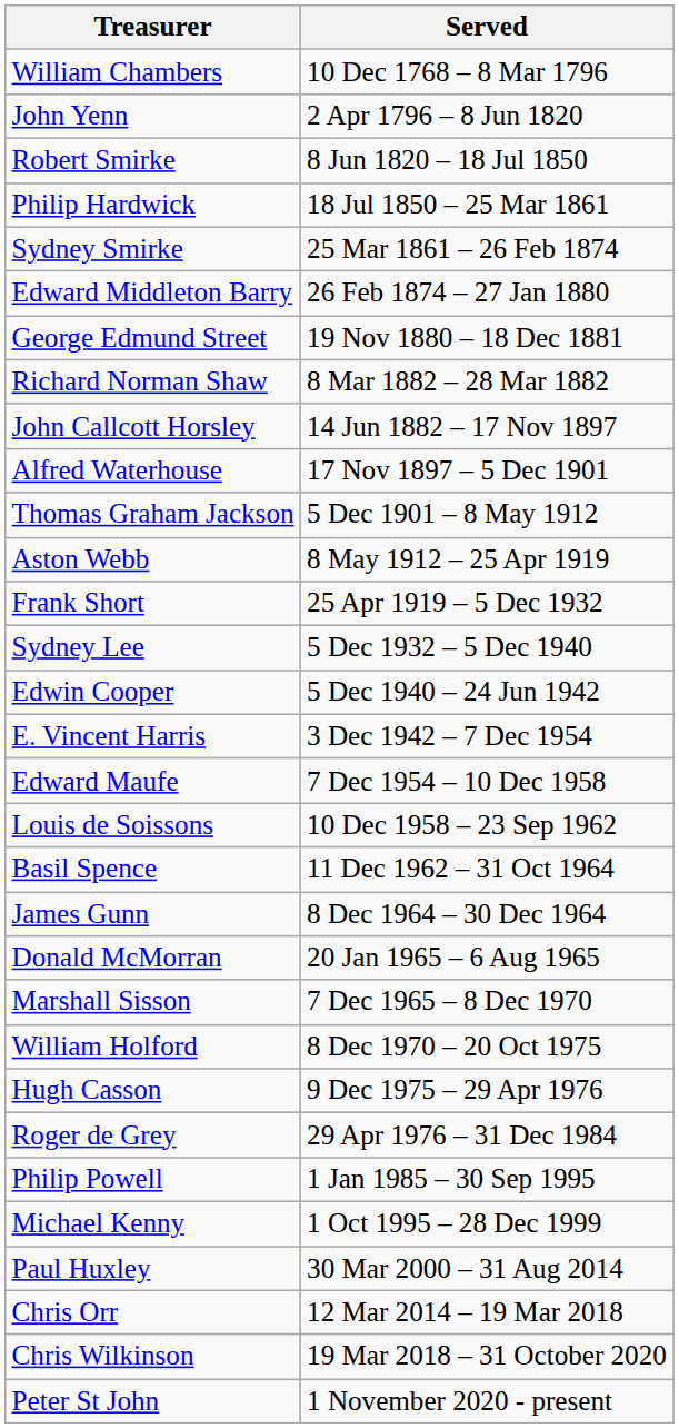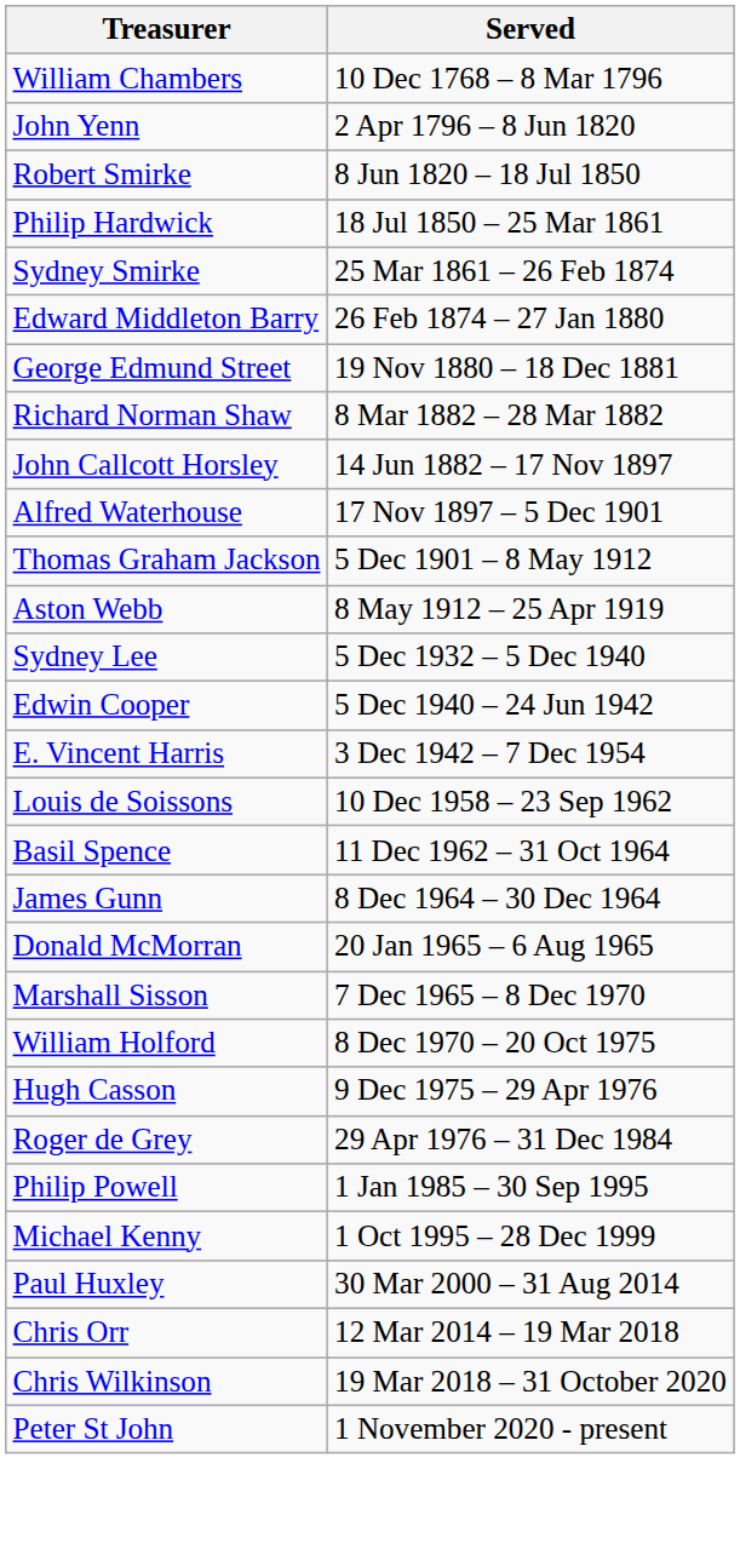- row: Frank Short | 25 Apr 1919 – 5 Dec 1932
- row: Edward Maufe | 7 Dec 1954 – 10 Dec 1958
